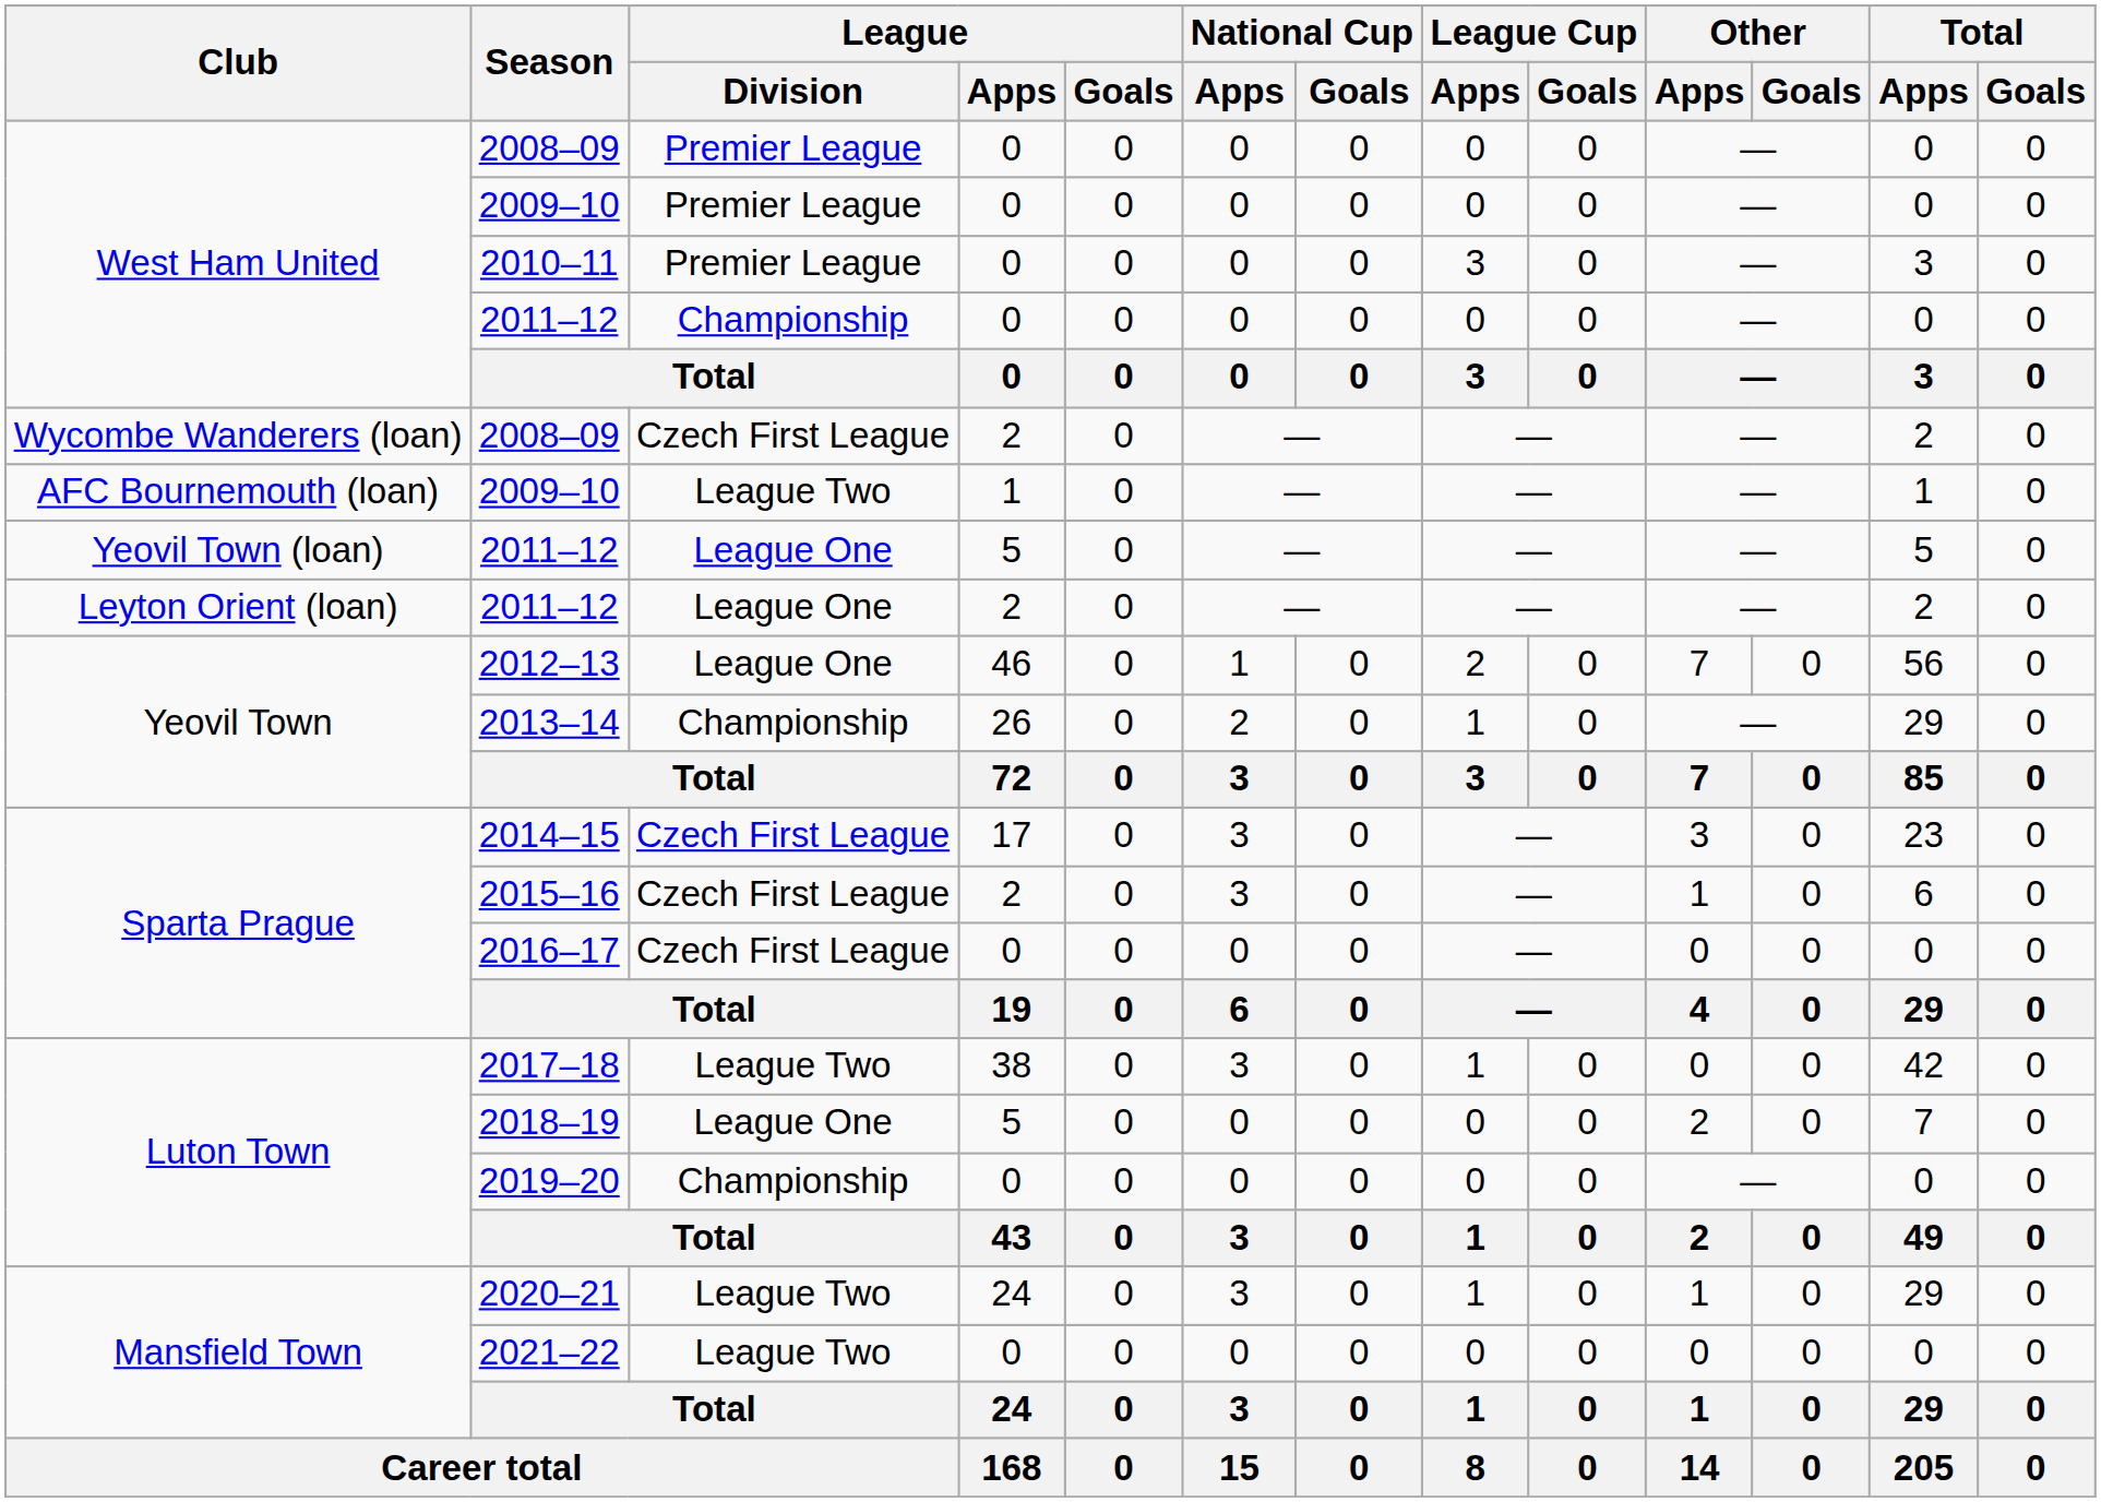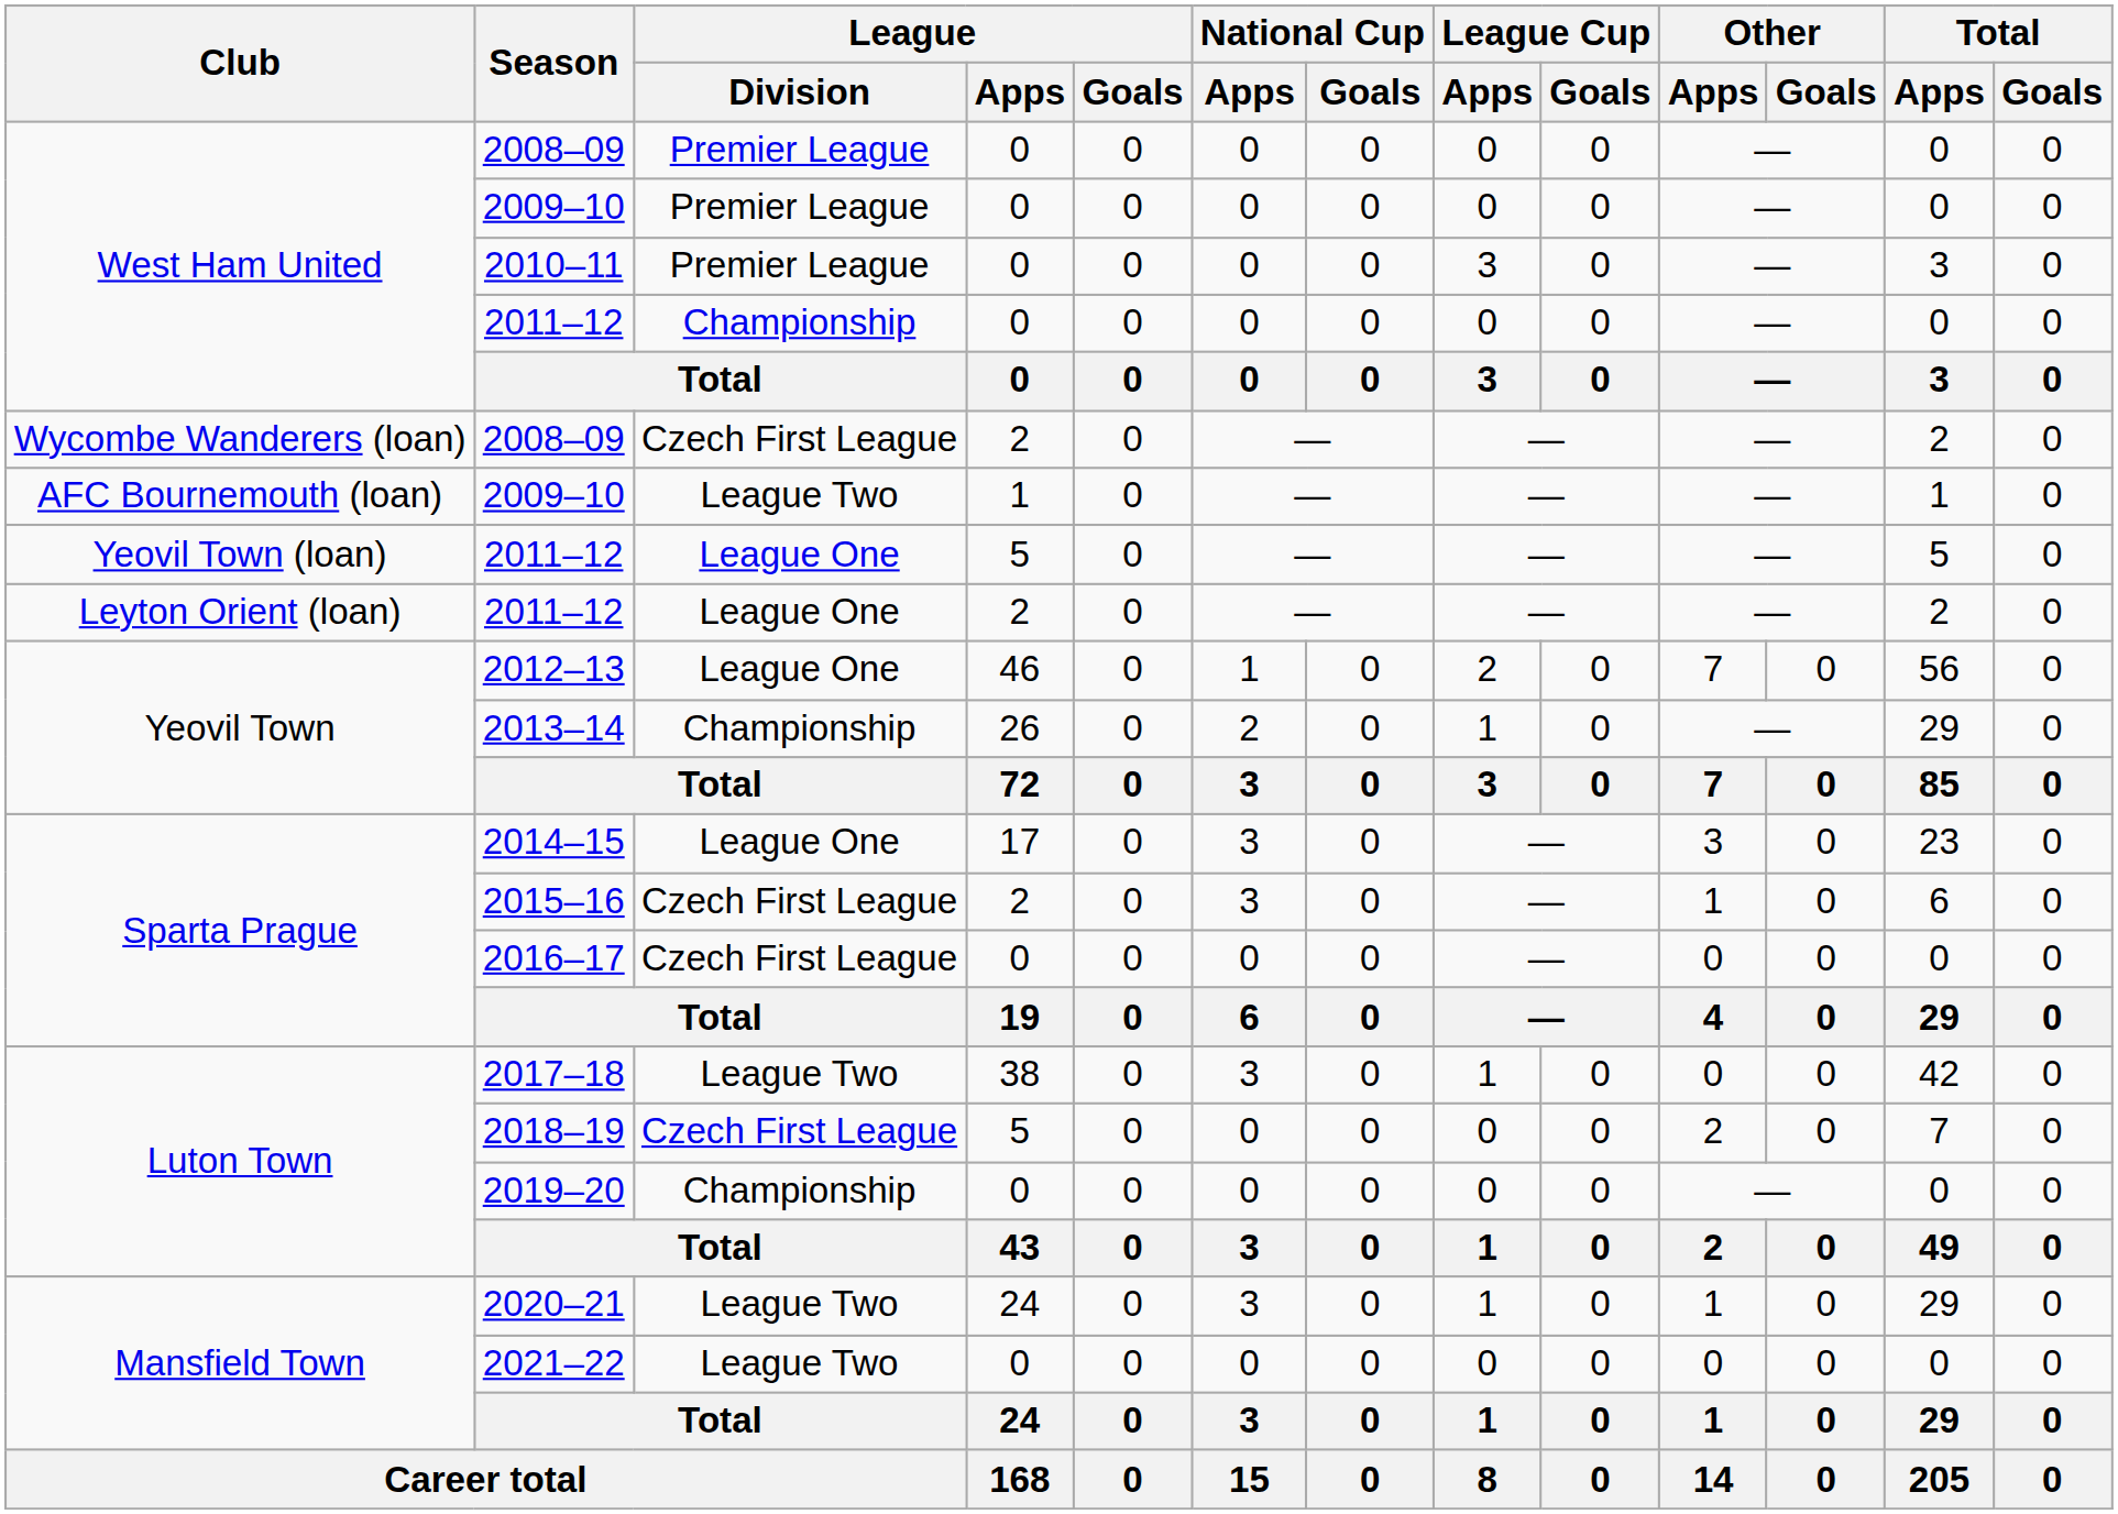2014–15 | League / Division: Czech First League -> League One
2018–19 | League / Division: League One -> Czech First League
